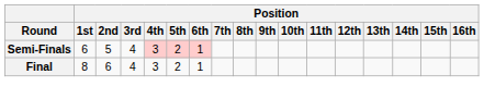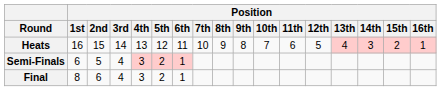+ row: Heats | 16 | 15 | 14 | 13 | 12 | 11 | 10 | 9 | 8 | 7 | 6 | 5 | 4 | 3 | 2 | 1
